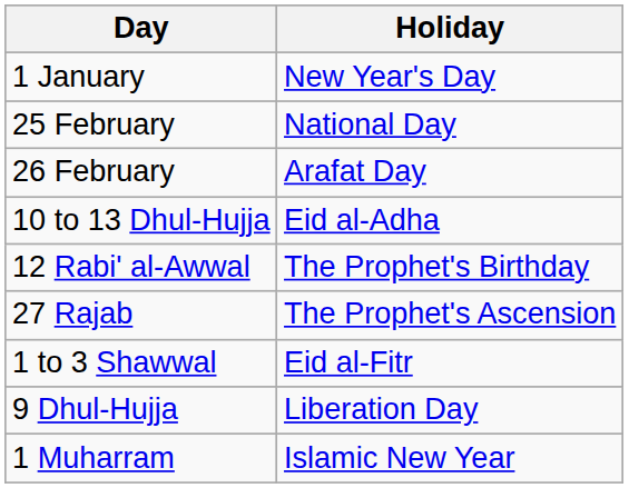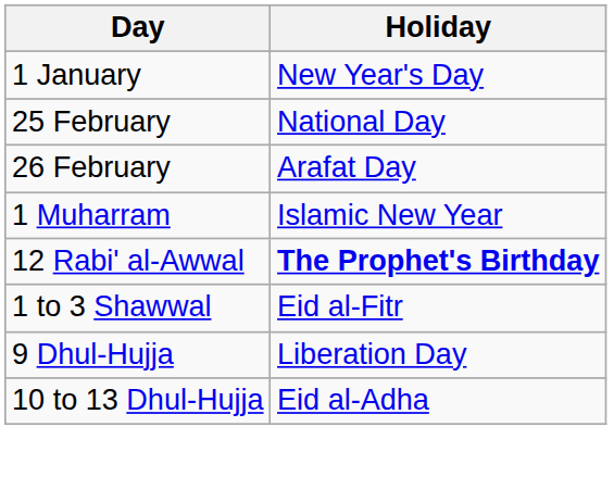rows swapped: 1 Muharram <-> 10 to 13 Dhul-Hujja
12 Rabi' al-Awwal | Holiday: normal -> bold
- row: 27 Rajab | The Prophet's Ascension
